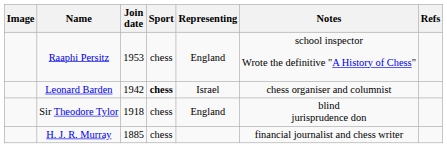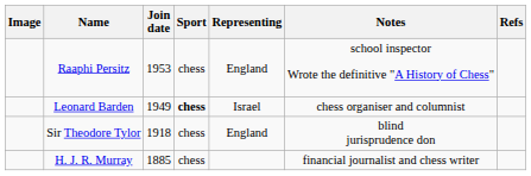Leonard Barden | Join date: 1942 -> 1949
